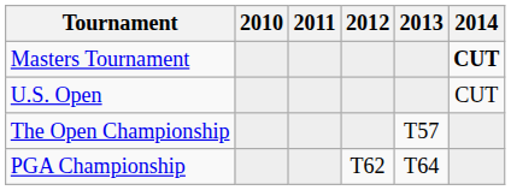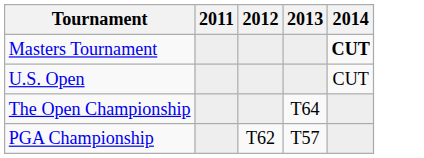- column: 2010
The Open Championship | 2013: T57 -> T64
PGA Championship | 2013: T64 -> T57
